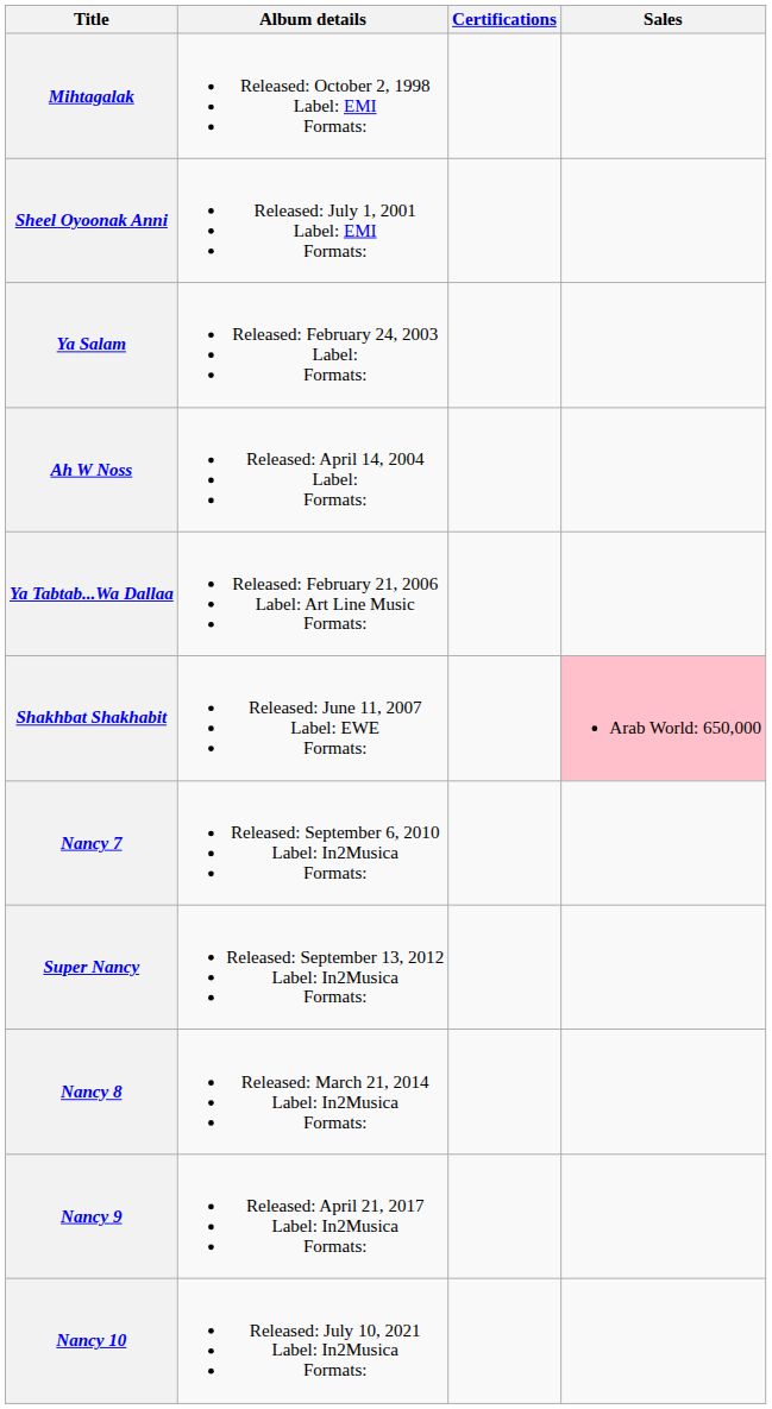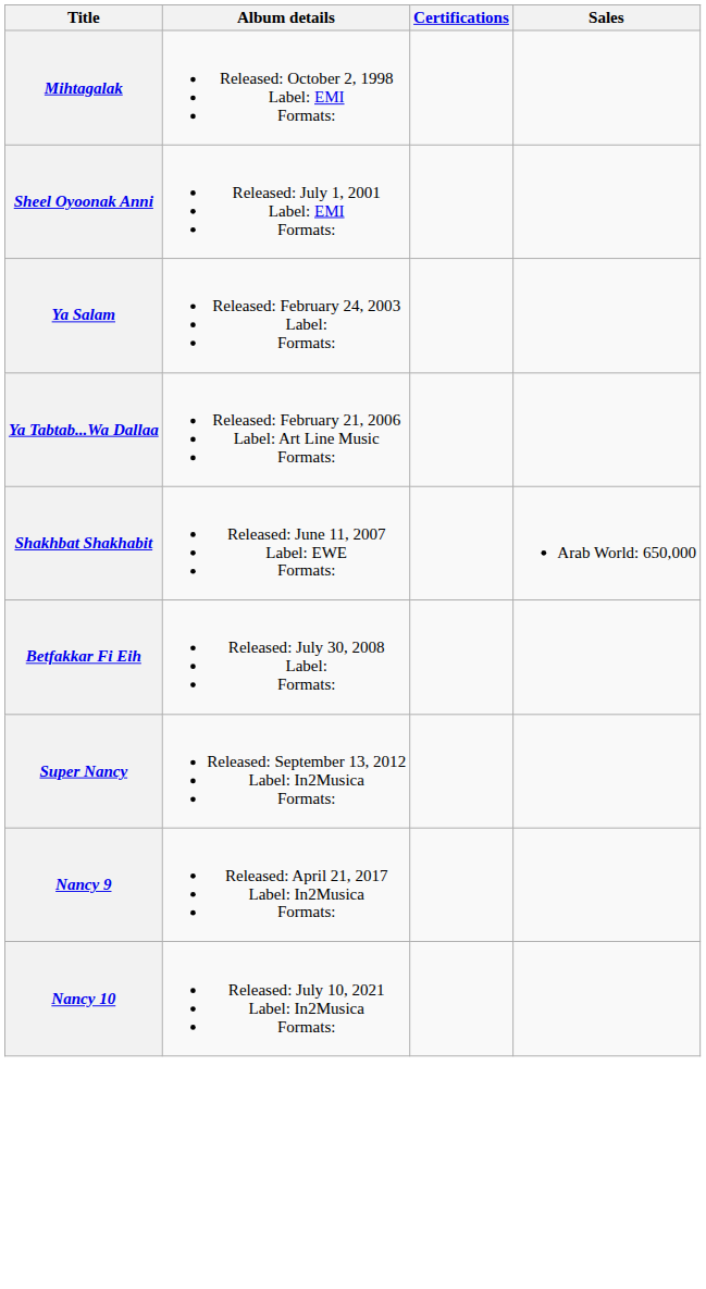- row: Ah W Noss | Released: April 14, 2004 Label: Formats:
Shakhbat Shakhabit | Sales: pink background -> no background
+ row: Betfakkar Fi Eih | Released: July 30, 2008 Label: Formats:
- row: Nancy 7 | Released: September 6, 2010 Label: In2Musica Formats:
- row: Nancy 8 | Released: March 21, 2014 Label: In2Musica Formats:
